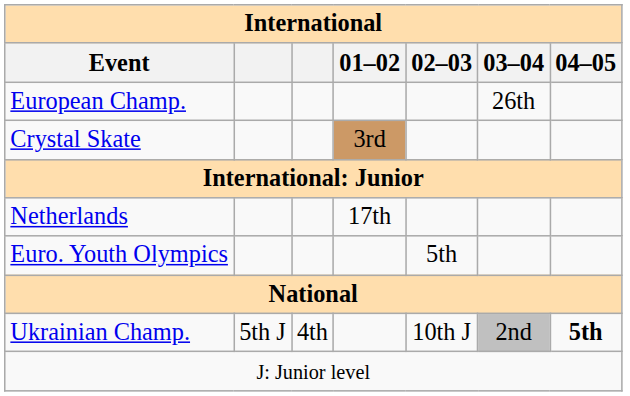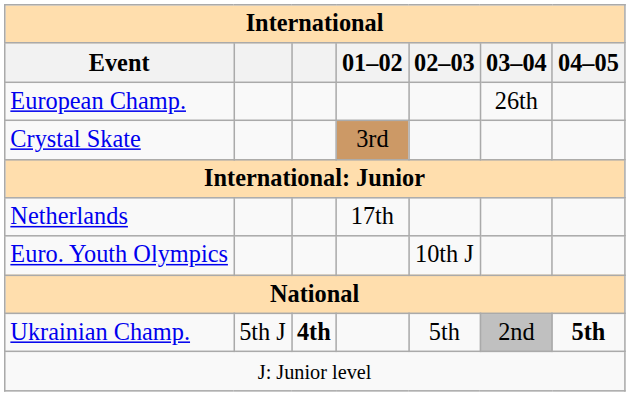Euro. Youth Olympics | 02–03: 5th -> 10th J
Ukrainian Champ. | column 3: normal -> bold
Ukrainian Champ. | 02–03: 10th J -> 5th
